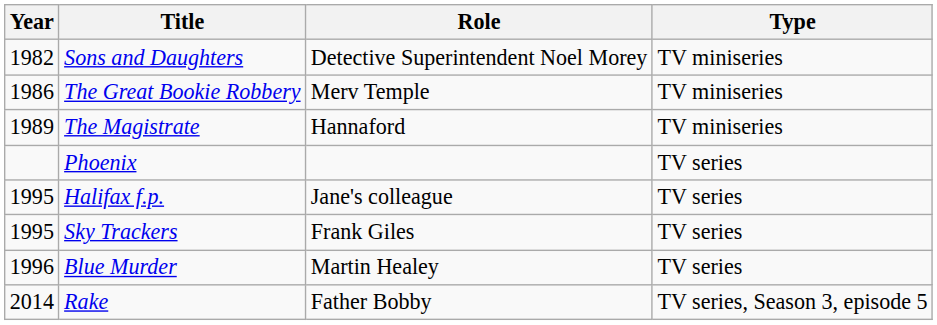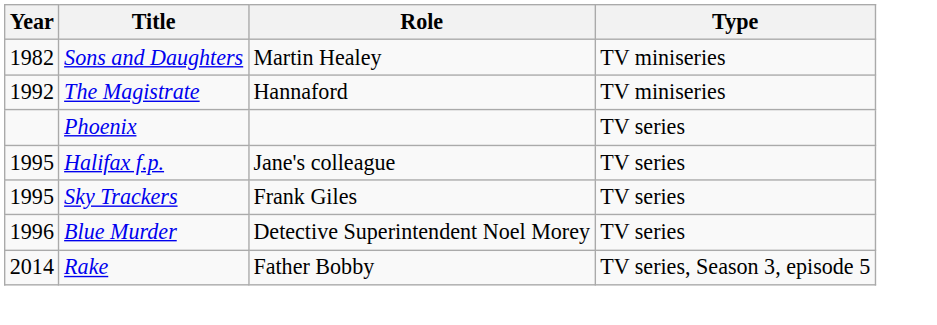Sons and Daughters | Role: Detective Superintendent Noel Morey -> Martin Healey
- row: 1986 | The Great Bookie Robbery | Merv Temple | TV miniseries
The Magistrate | Year: 1989 -> 1992
Blue Murder | Role: Martin Healey -> Detective Superintendent Noel Morey
